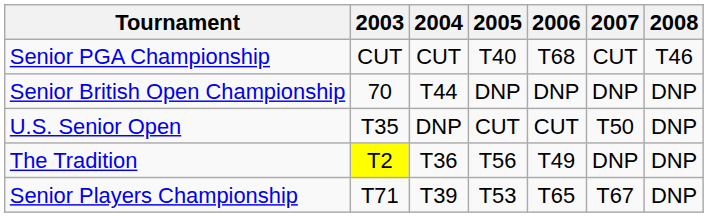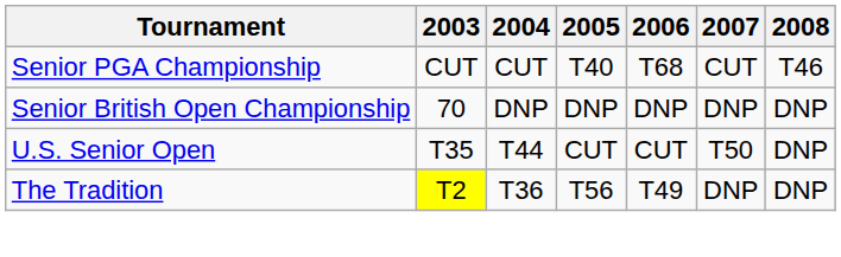Senior British Open Championship | 2004: T44 -> DNP
U.S. Senior Open | 2004: DNP -> T44
- row: Senior Players Championship | T71 | T39 | T53 | T65 | T67 | DNP
